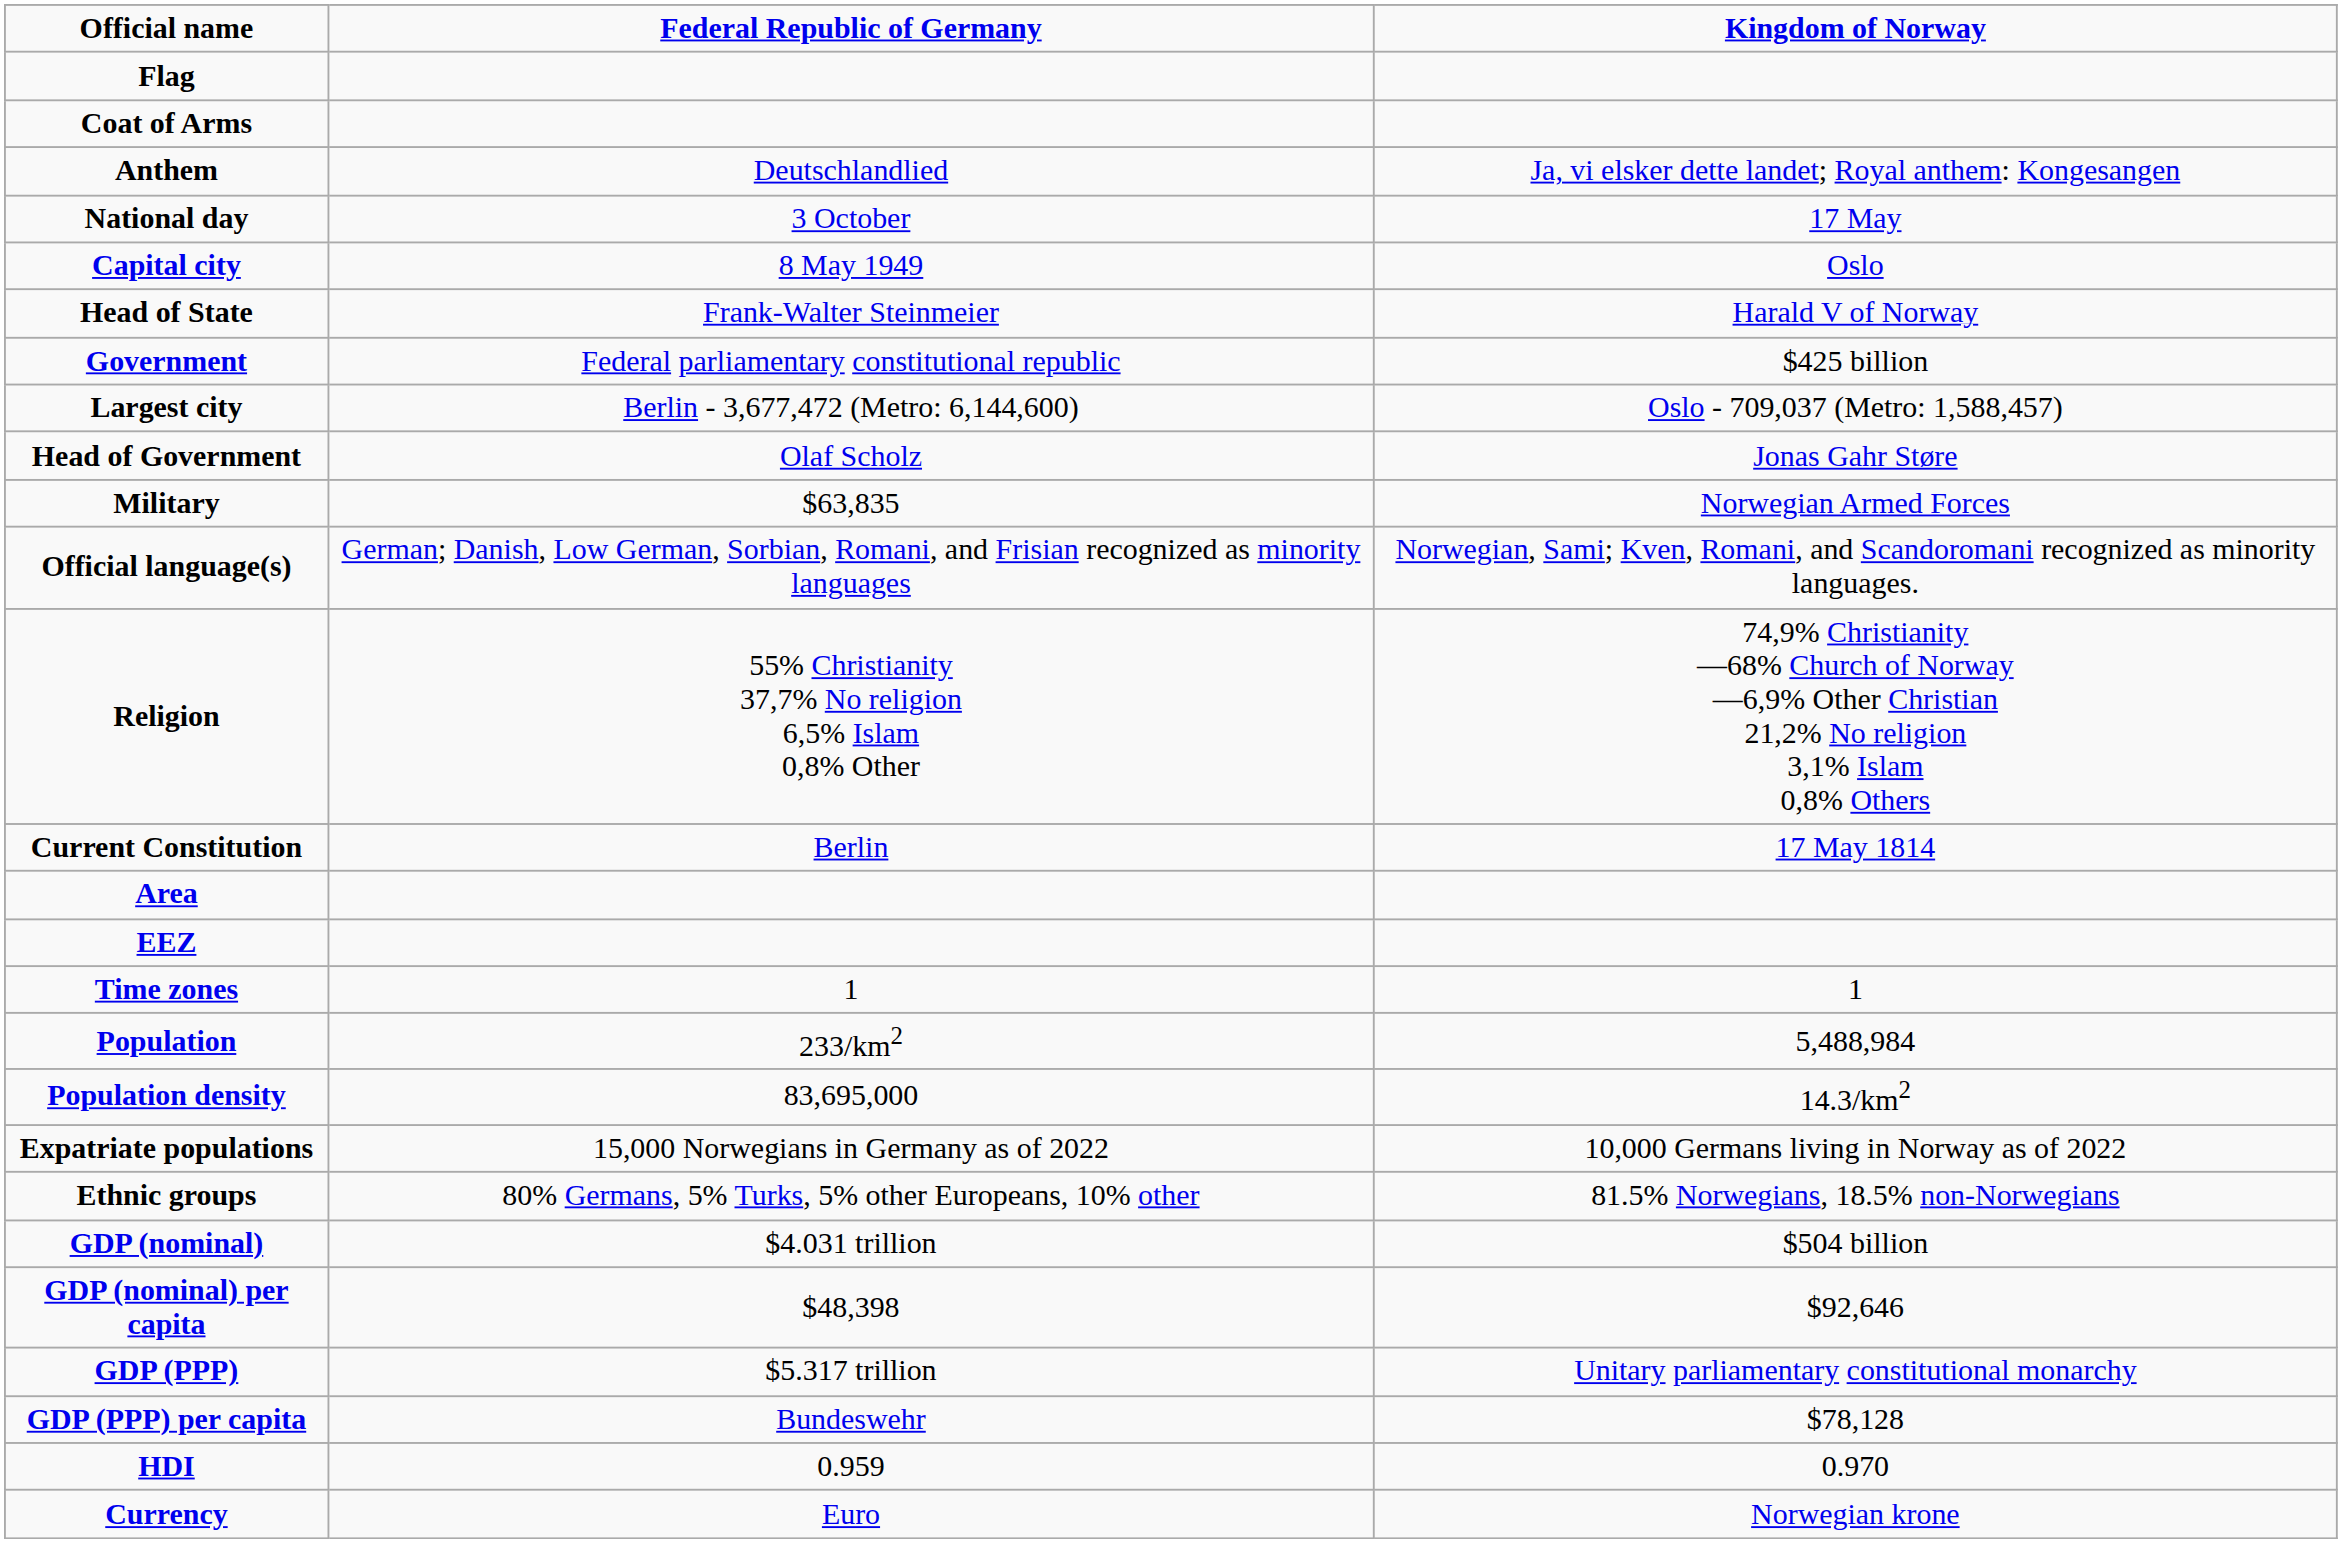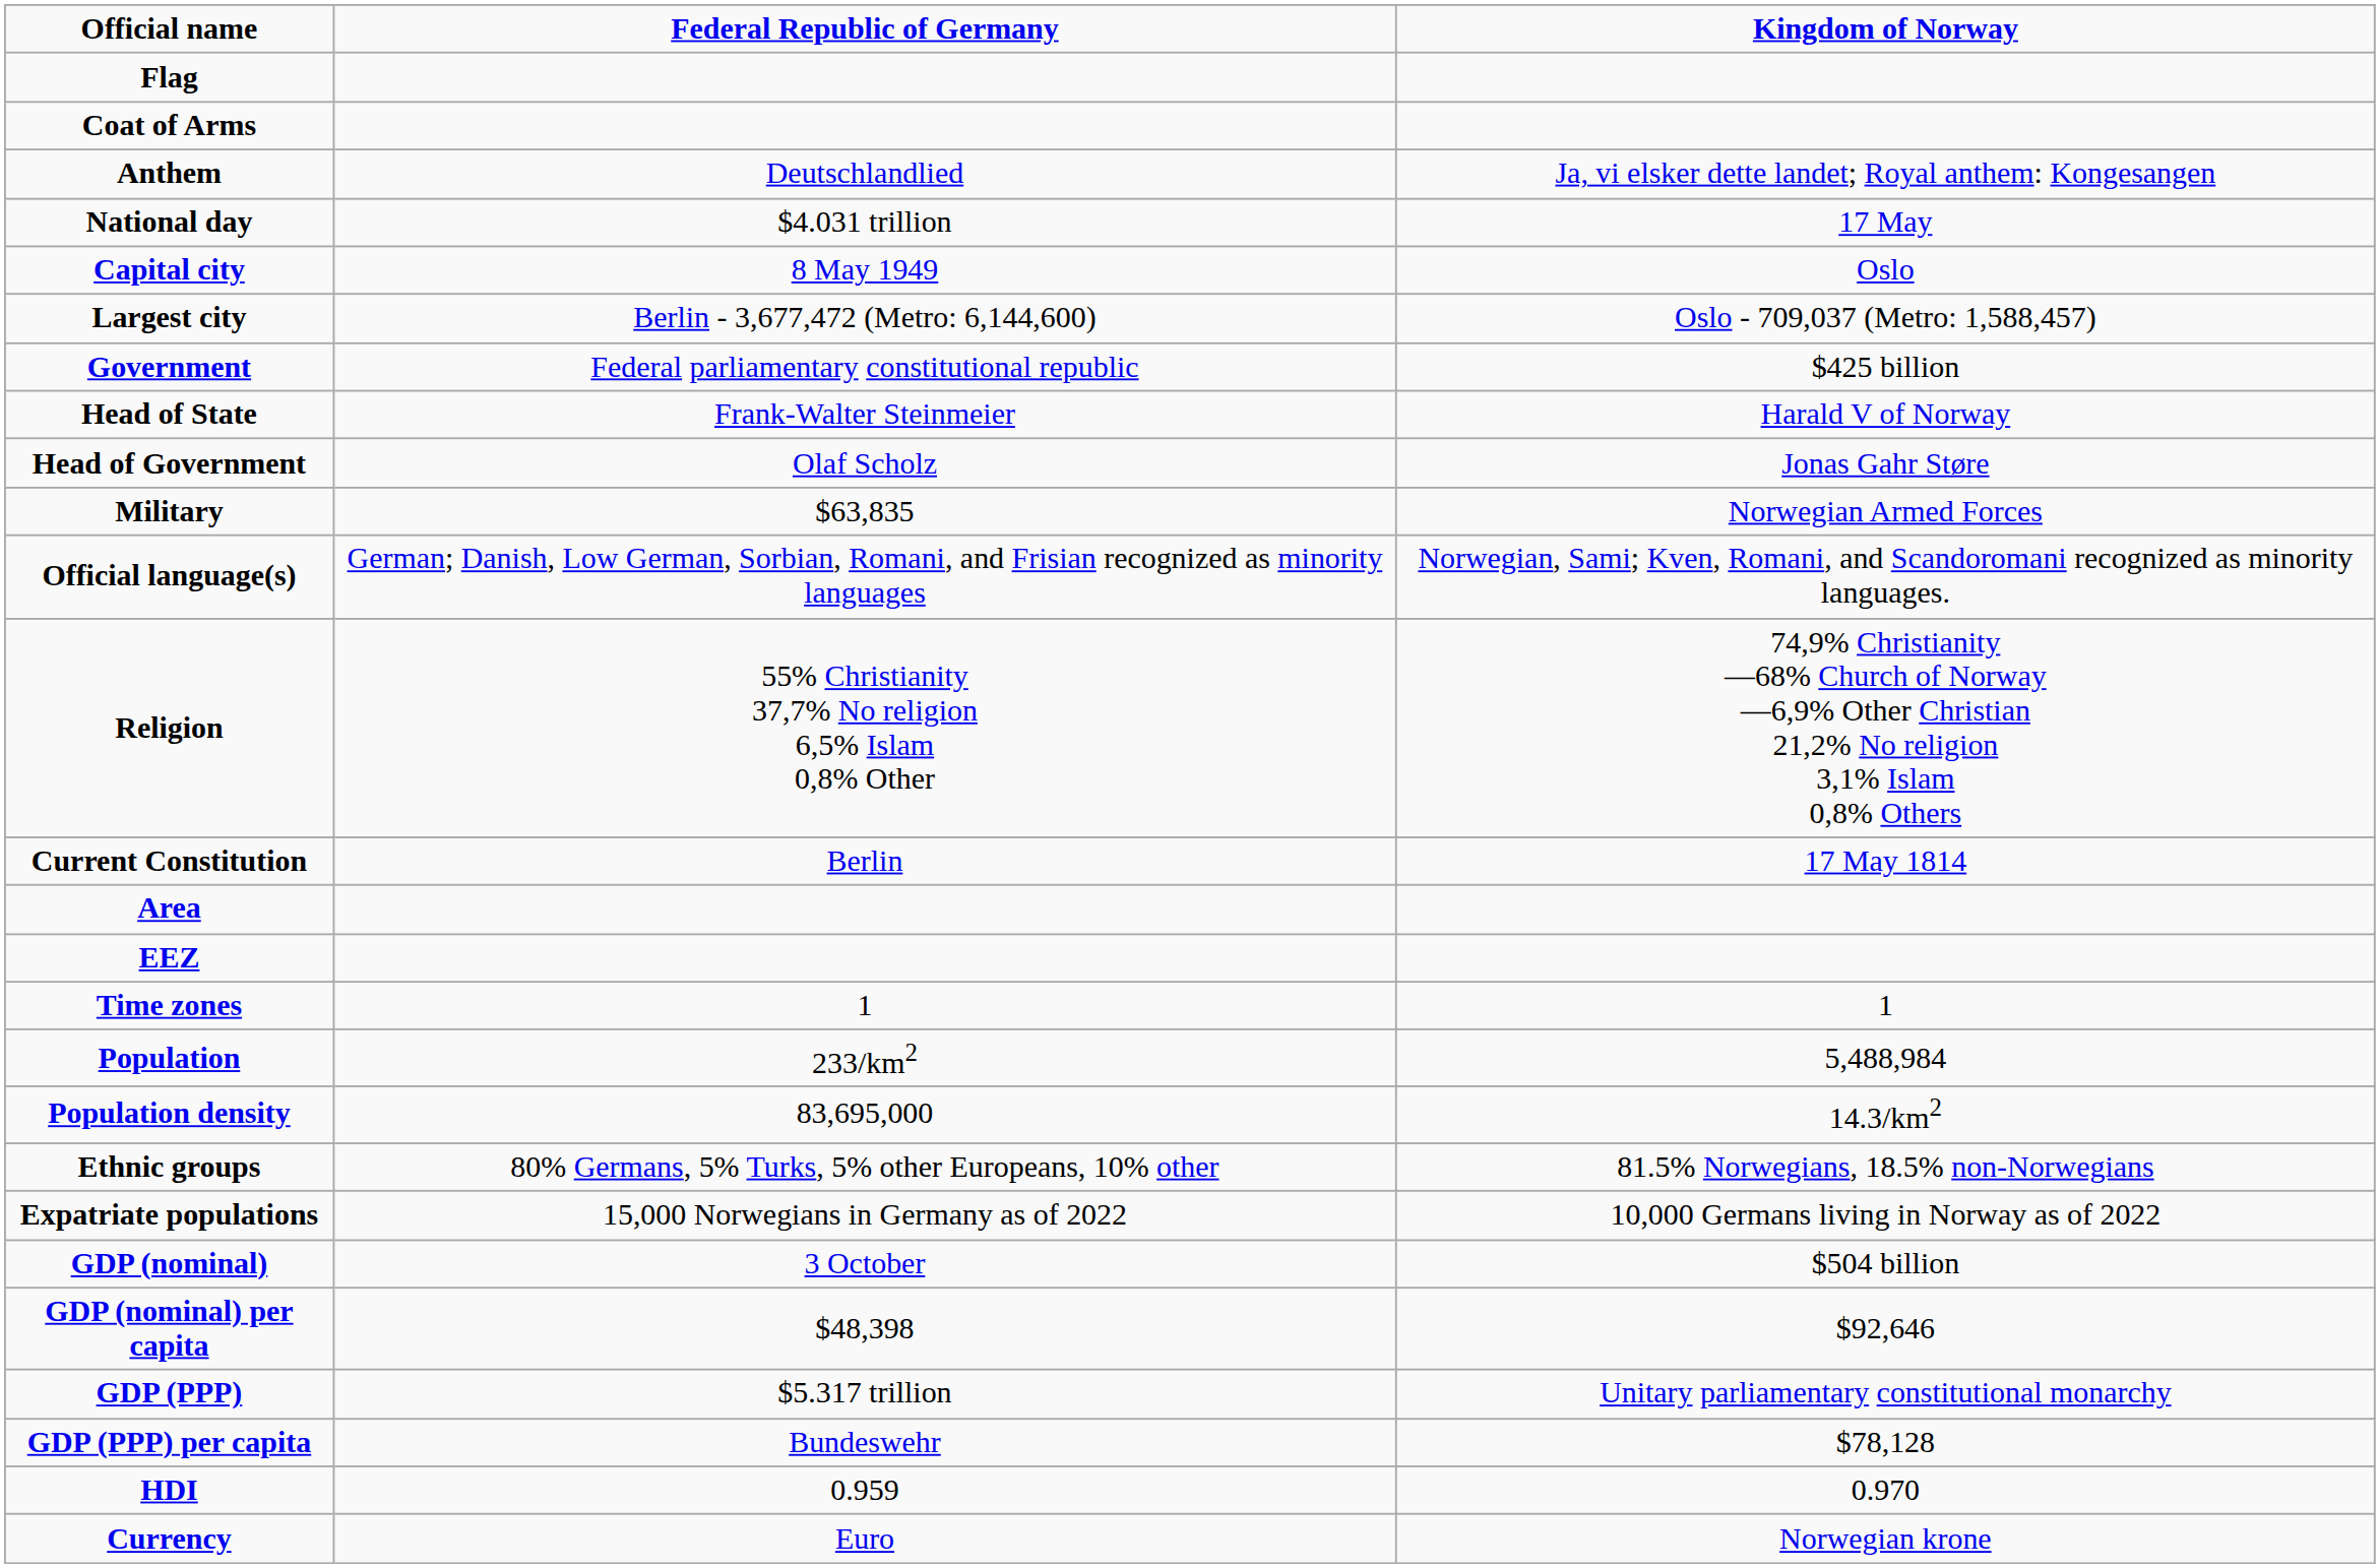National day | Federal Republic of Germany: 3 October -> $4.031 trillion
rows swapped: Largest city <-> Head of State
rows swapped: Expatriate populations <-> Ethnic groups
GDP (nominal) | Federal Republic of Germany: $4.031 trillion -> 3 October
